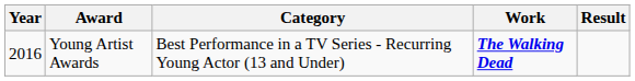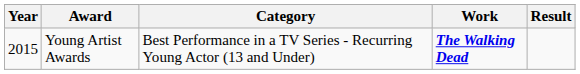Young Artist Awards | Year: 2016 -> 2015
